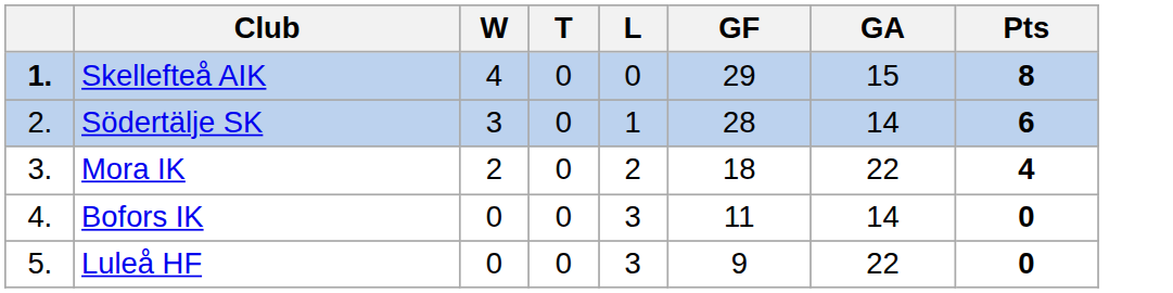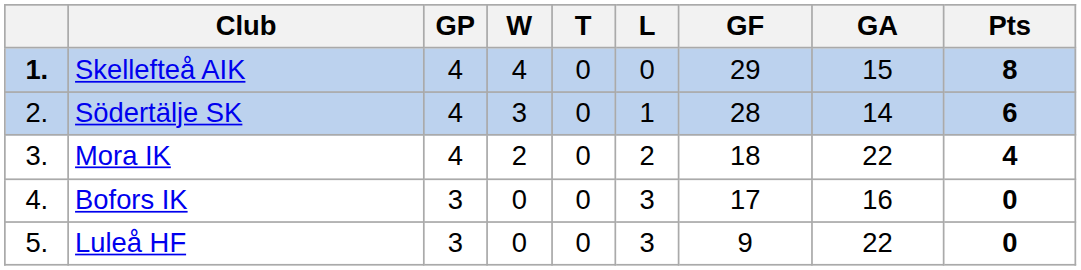+ column: GP | 4 | 4 | 4 | 3 | 3
Bofors IK | GF: 11 -> 17
Bofors IK | GA: 14 -> 16
